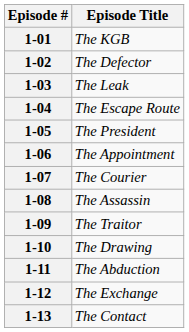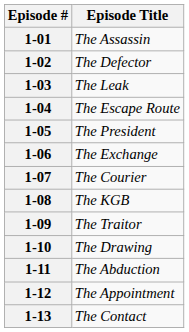1-01 | Episode Title: The KGB -> The Assassin
1-06 | Episode Title: The Appointment -> The Exchange
1-08 | Episode Title: The Assassin -> The KGB
1-12 | Episode Title: The Exchange -> The Appointment
